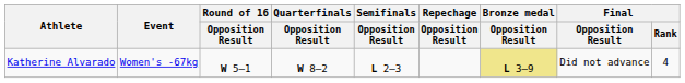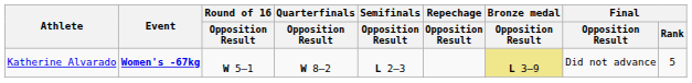Katherine Alvarado | Event: normal -> bold
Katherine Alvarado | Final / Rank: 4 -> 5
